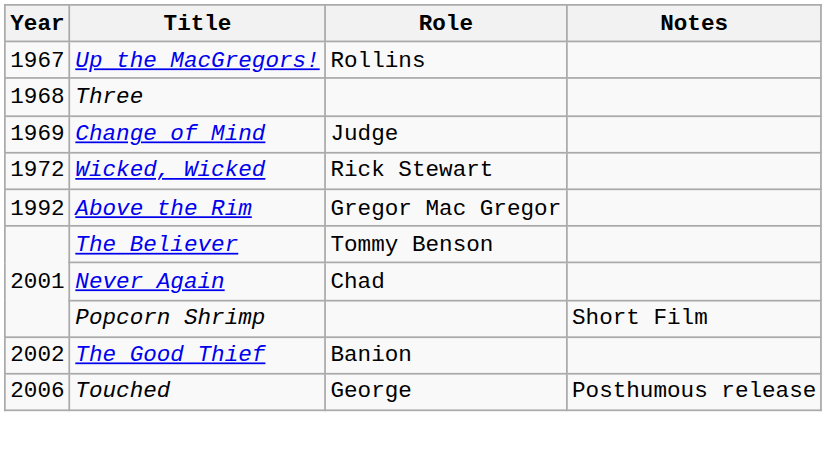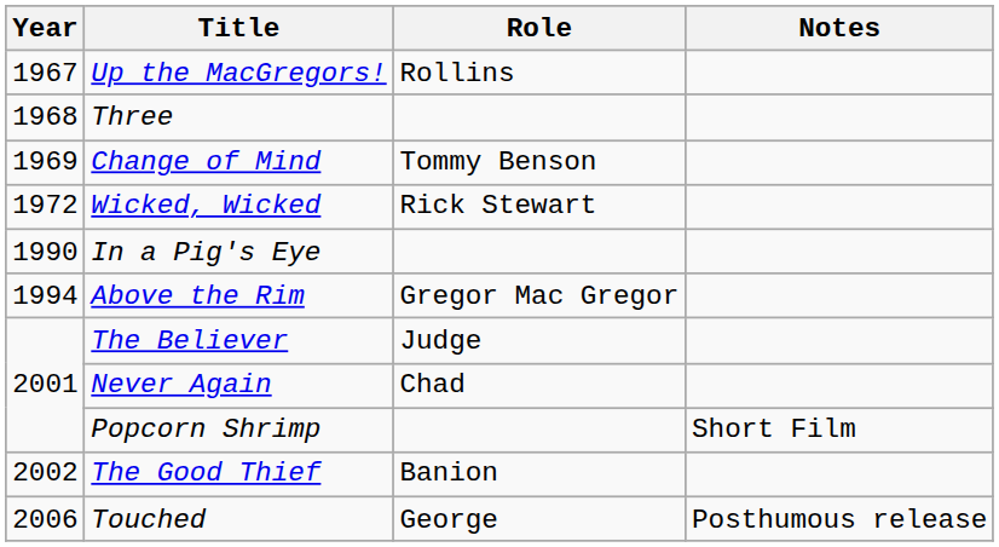Change of Mind | Role: Judge -> Tommy Benson
+ row: 1990 | In a Pig's Eye
Above the Rim | Year: 1992 -> 1994
The Believer | Role: Tommy Benson -> Judge
